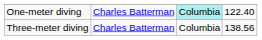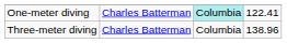One-meter diving | column 4: 122.40 -> 122.41
Three-meter diving | column 4: 138.56 -> 138.96
